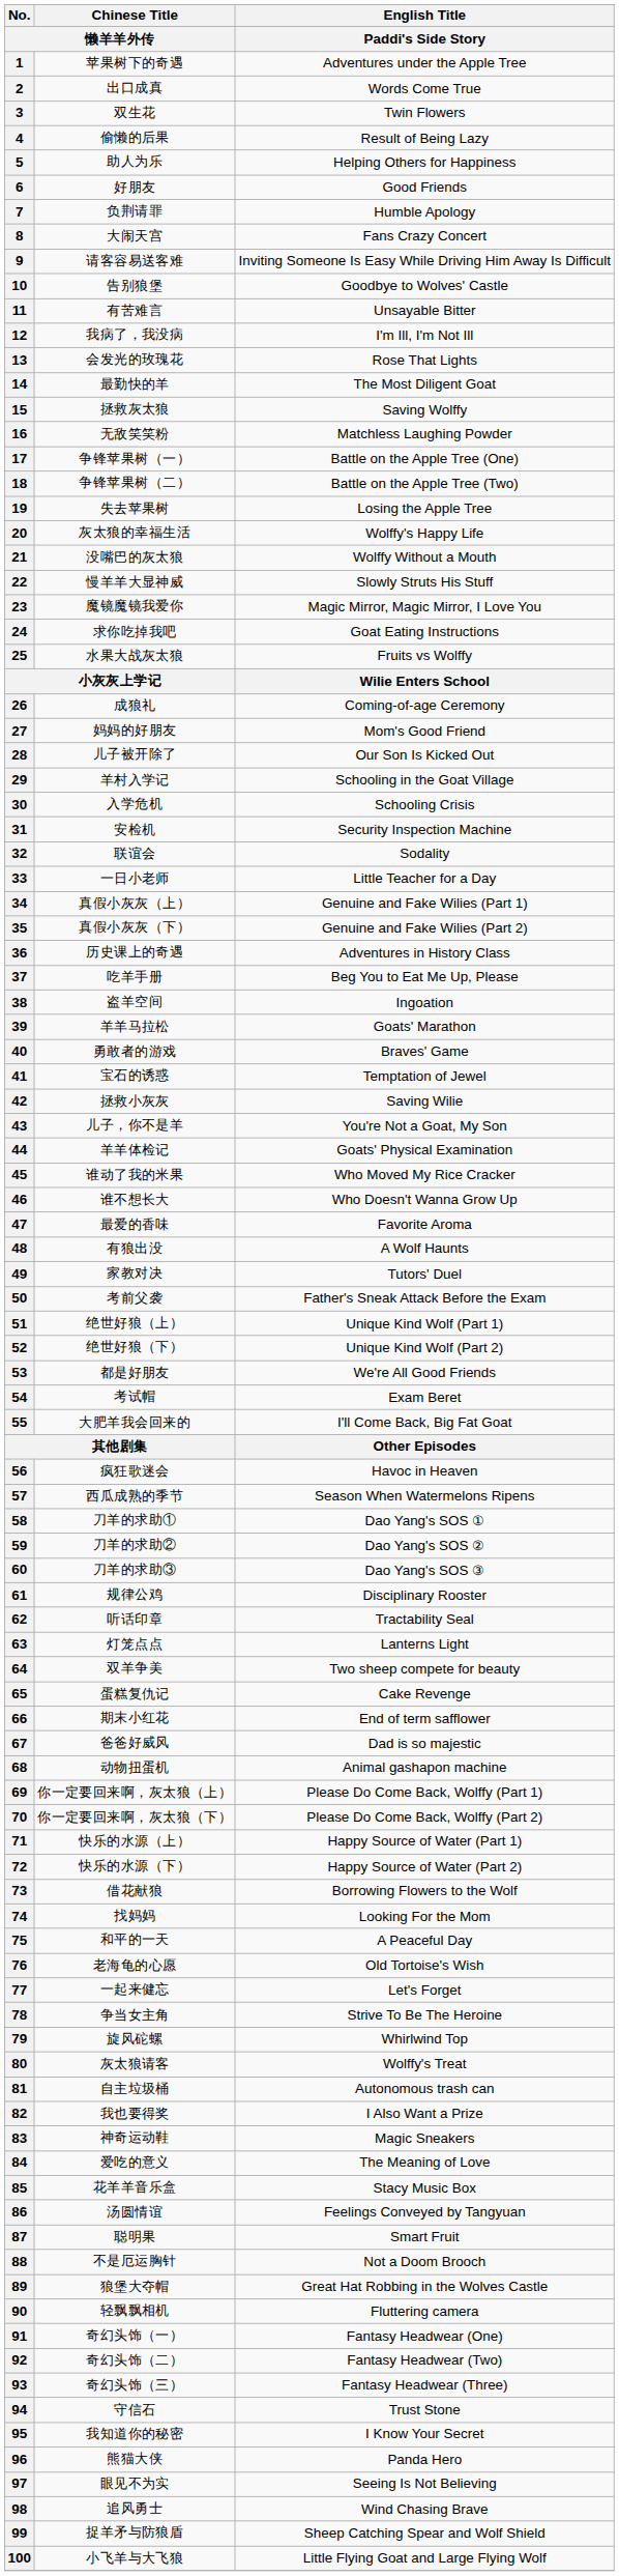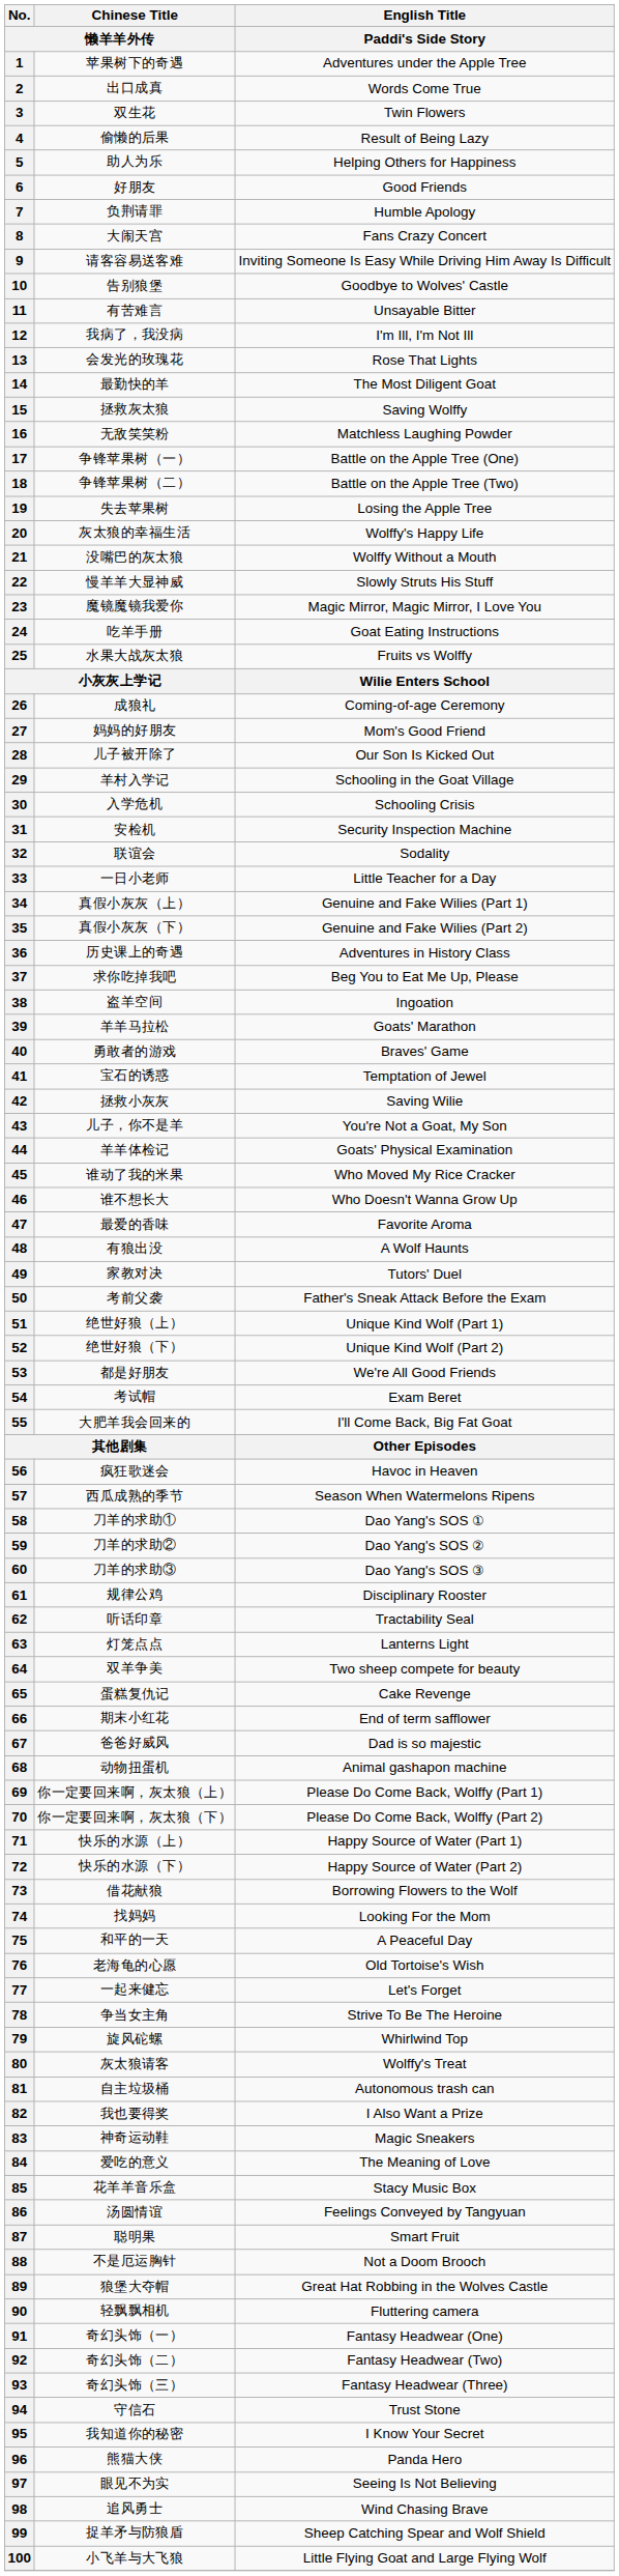24 | Chinese Title / 懒羊羊外传: 求你吃掉我吧 -> 吃羊手册
37 | Chinese Title / 懒羊羊外传: 吃羊手册 -> 求你吃掉我吧
